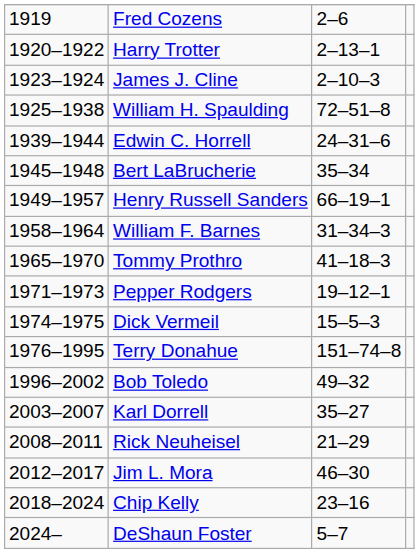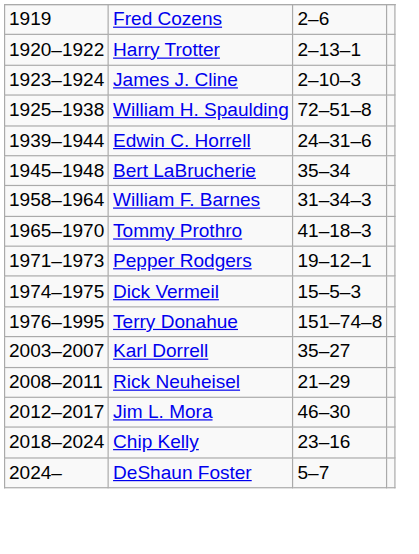- row: 1949–1957 | Henry Russell Sanders | 66–19–1
- row: 1996–2002 | Bob Toledo | 49–32
